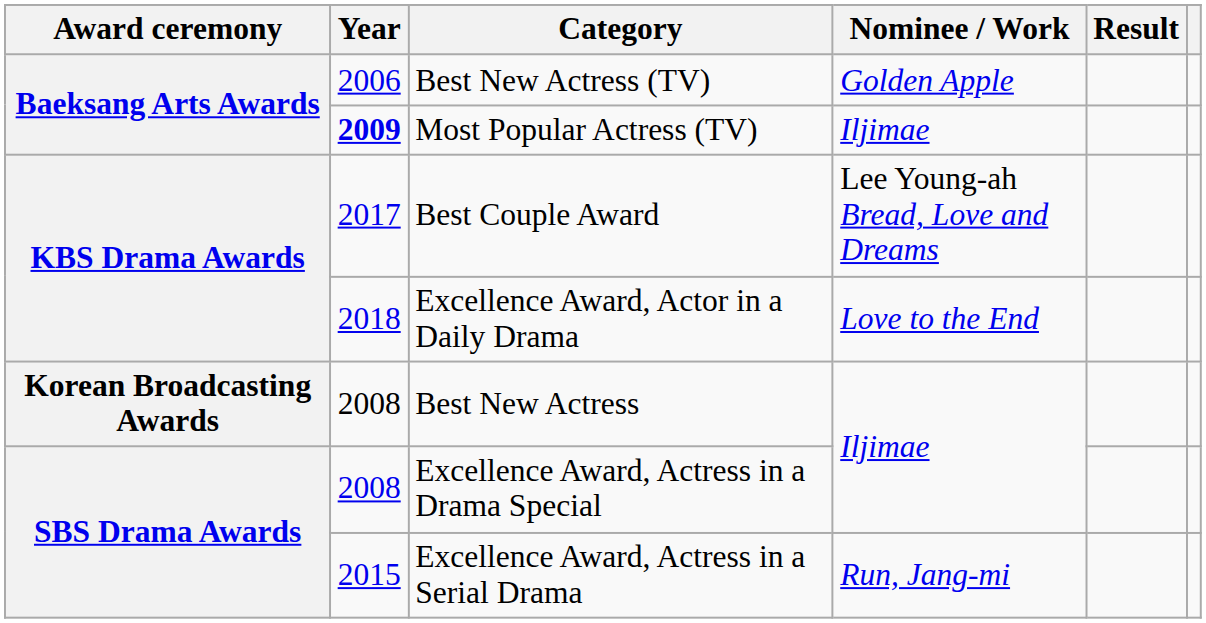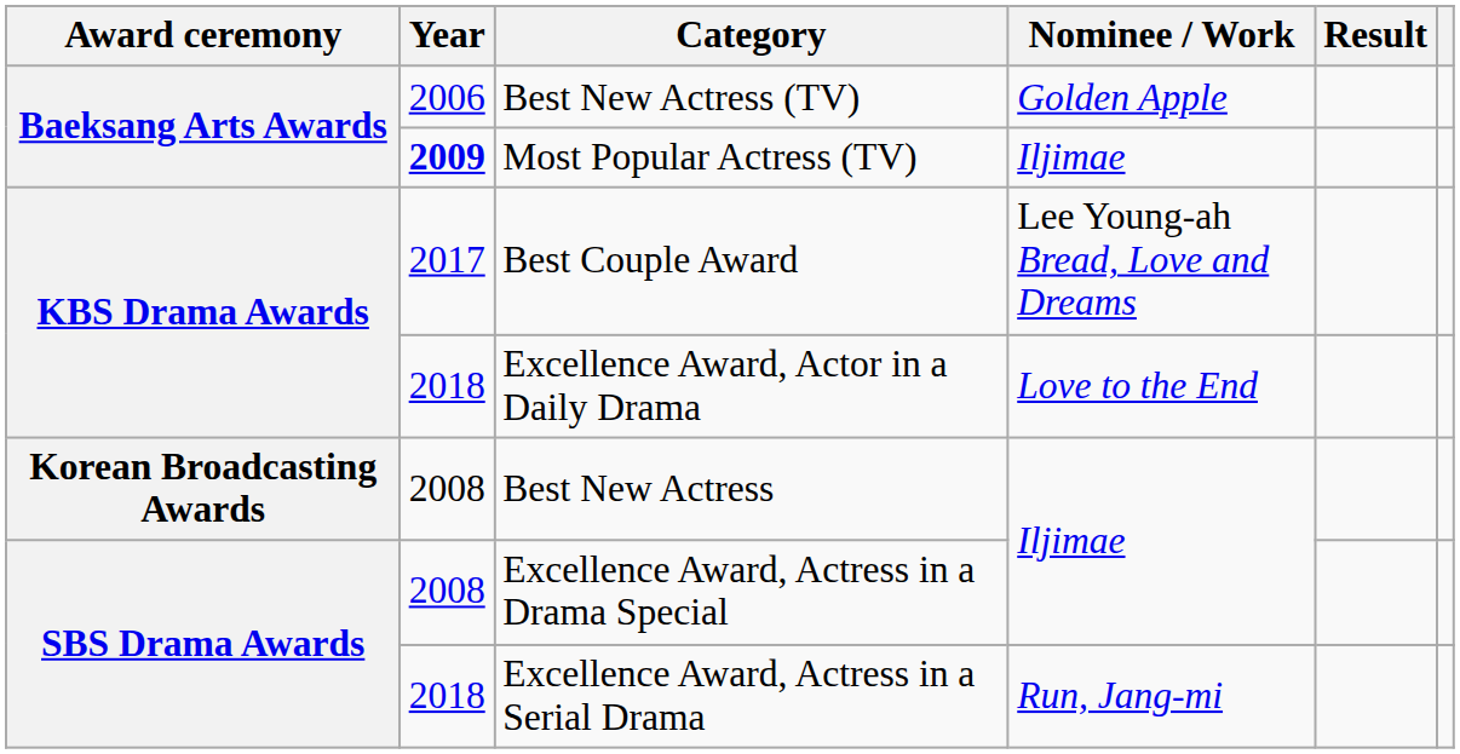Excellence Award, Actress in a Serial Drama | Year: 2015 -> 2018
